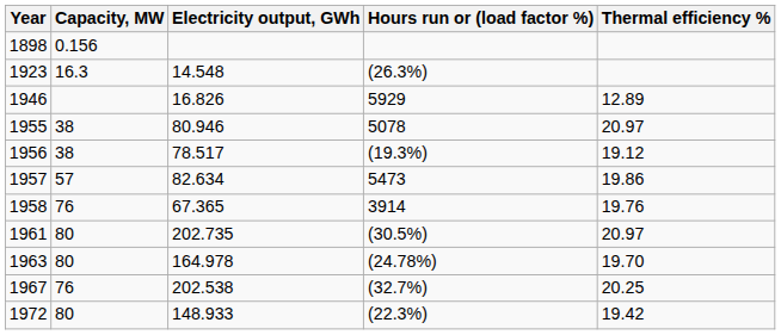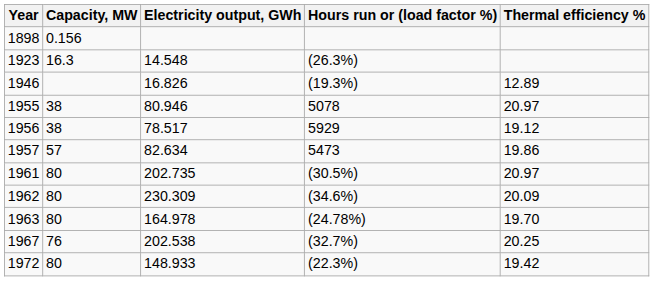1946 | Hours run or (load factor %): 5929 -> (19.3%)
1956 | Hours run or (load factor %): (19.3%) -> 5929
- row: 1958 | 76 | 67.365 | 3914 | 19.76
+ row: 1962 | 80 | 230.309 | (34.6%) | 20.09
